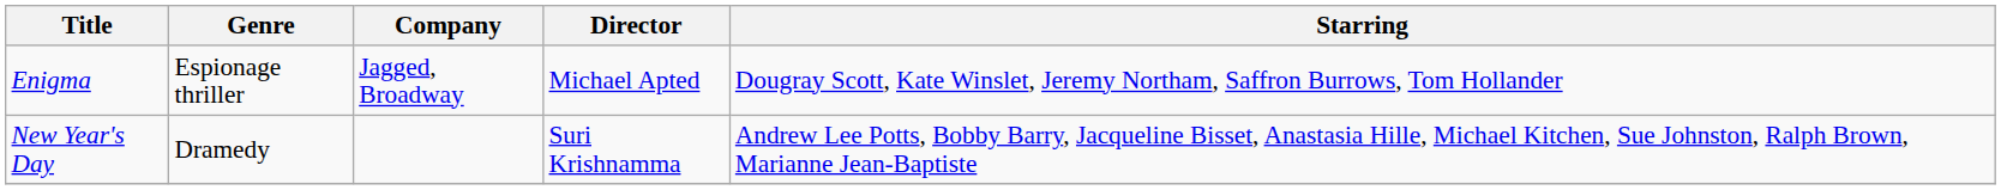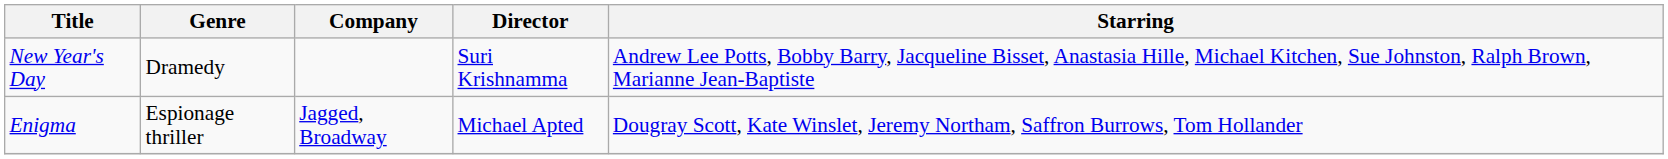rows swapped: Enigma <-> New Year's Day
